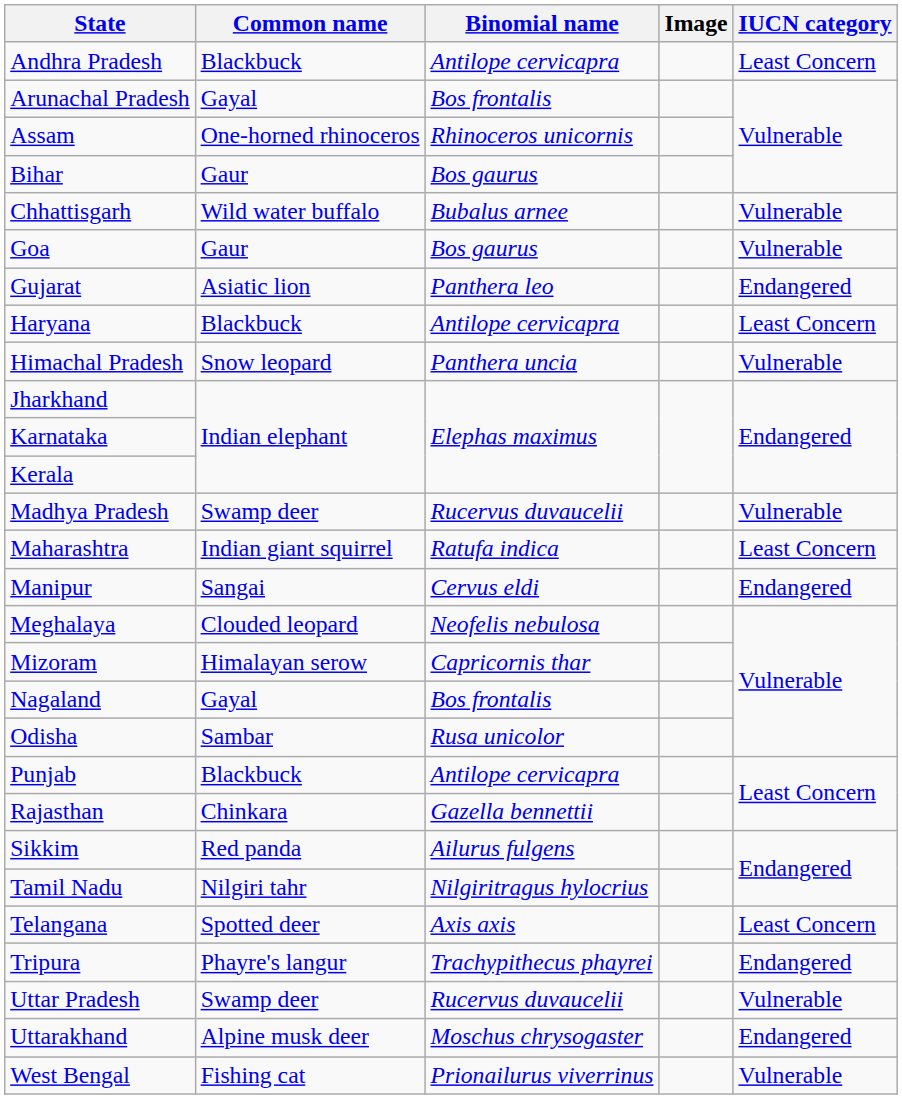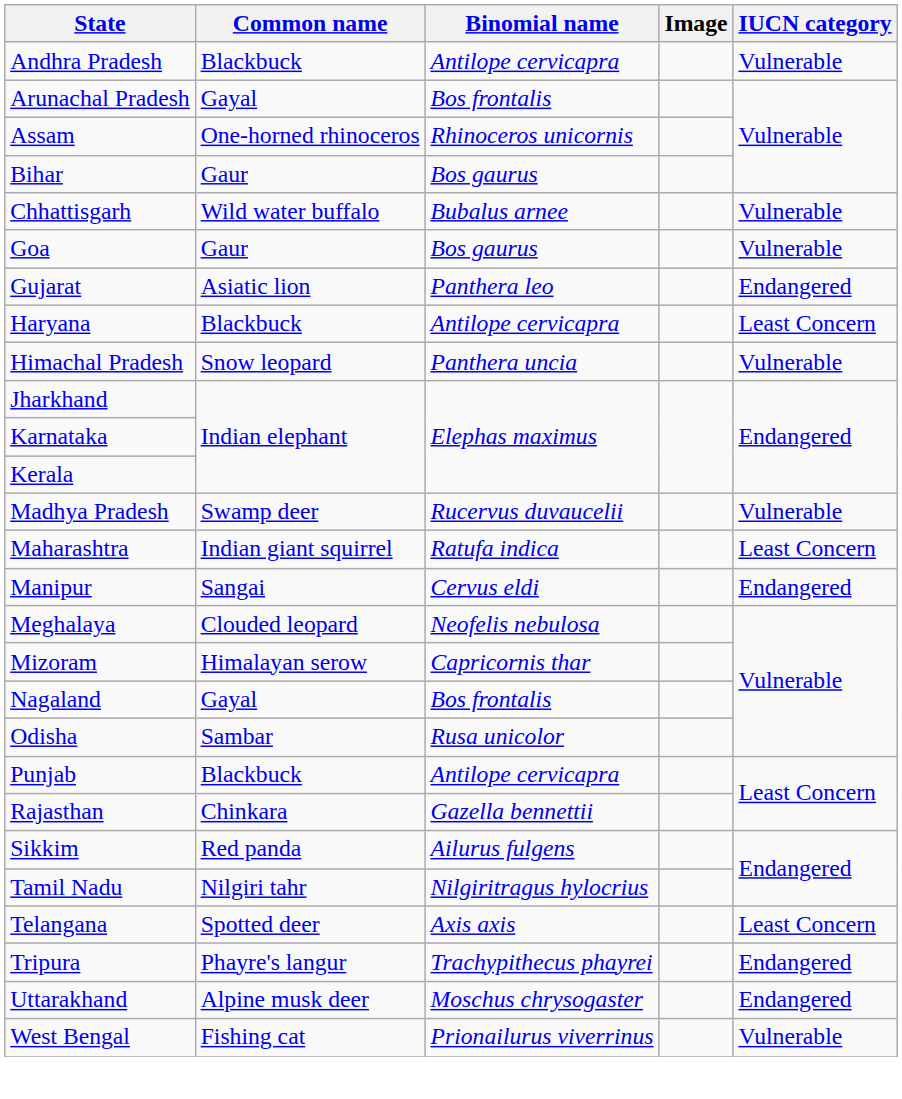Andhra Pradesh | IUCN category: Least Concern -> Vulnerable
- row: Uttar Pradesh | Swamp deer | Rucervus duvaucelii | Vulnerable
